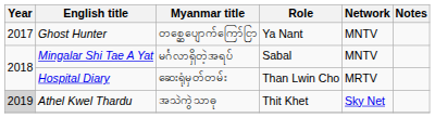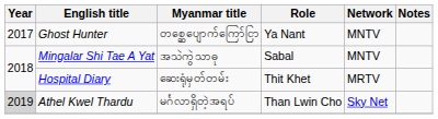Mingalar Shi Tae A Yat | Myanmar title: မင်္ဂလာရှိတဲ့အရပ် -> အသဲကွဲသာဓု
Hospital Diary | Role: Than Lwin Cho -> Thit Khet
Athel Kwel Thardu | Myanmar title: အသဲကွဲသာဓု -> မင်္ဂလာရှိတဲ့အရပ်
Athel Kwel Thardu | Role: Thit Khet -> Than Lwin Cho
